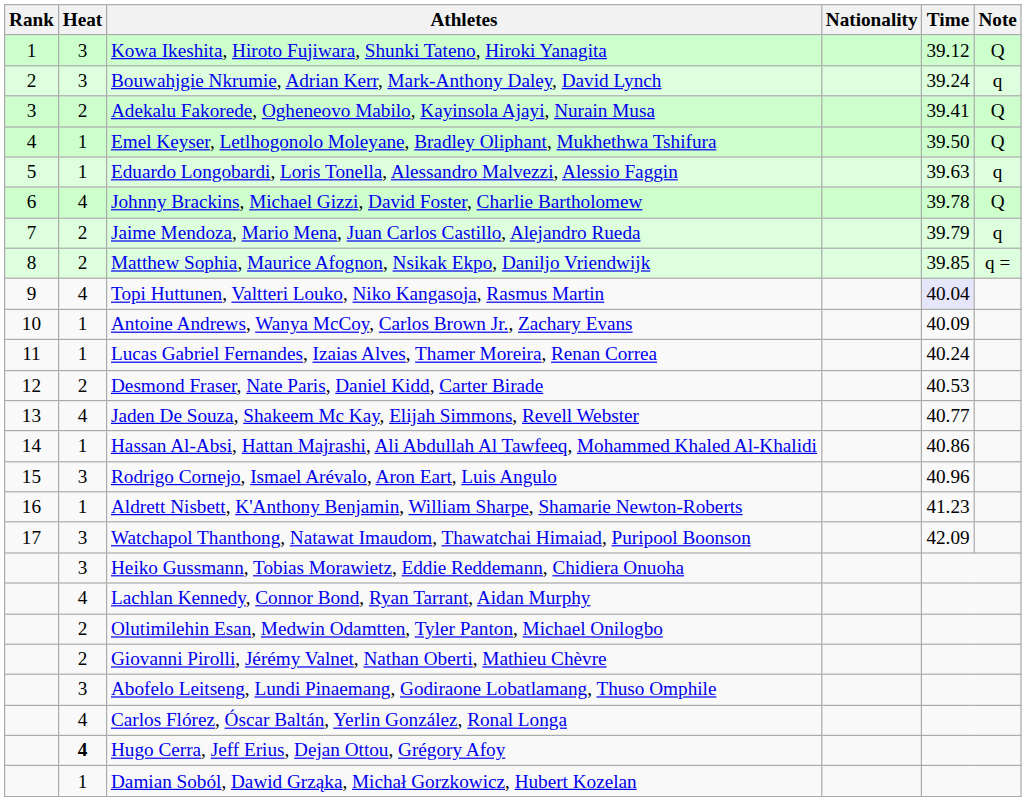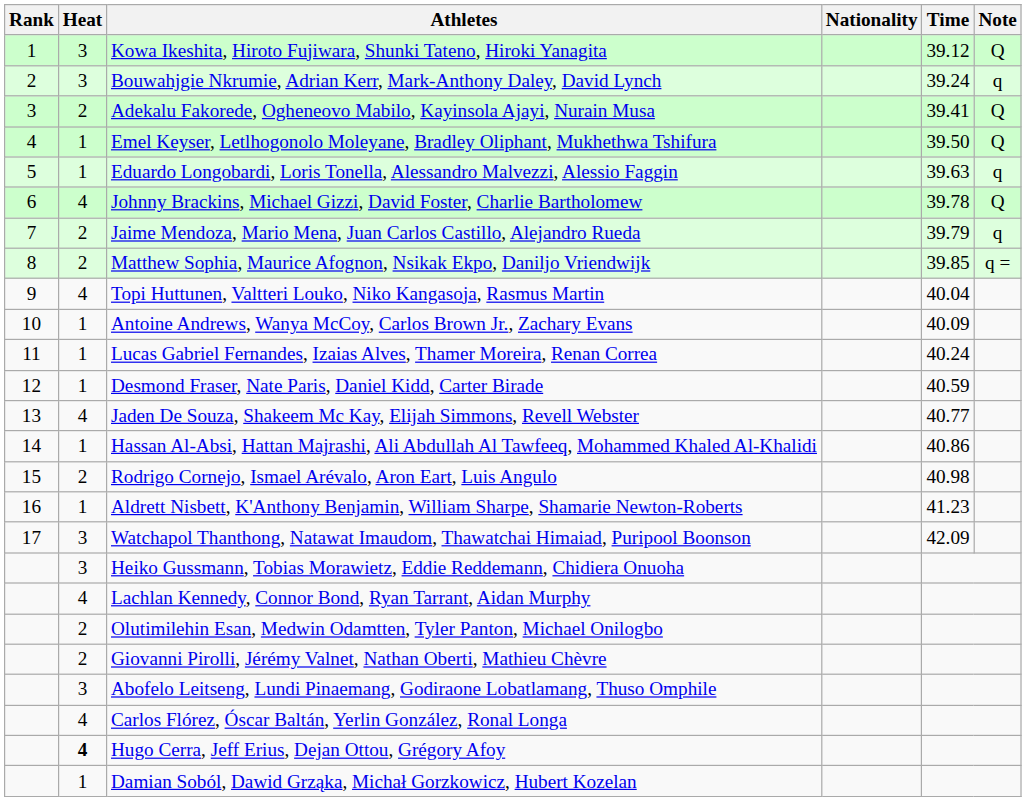Topi Huttunen, Valtteri Louko, Niko Kangasoja, Rasmus Martin | Time: lavender background -> no background
Desmond Fraser, Nate Paris, Daniel Kidd, Carter Birade | Heat: 2 -> 1
Desmond Fraser, Nate Paris, Daniel Kidd, Carter Birade | Time: 40.53 -> 40.59
Rodrigo Cornejo, Ismael Arévalo, Aron Eart, Luis Angulo | Heat: 3 -> 2
Rodrigo Cornejo, Ismael Arévalo, Aron Eart, Luis Angulo | Time: 40.96 -> 40.98
